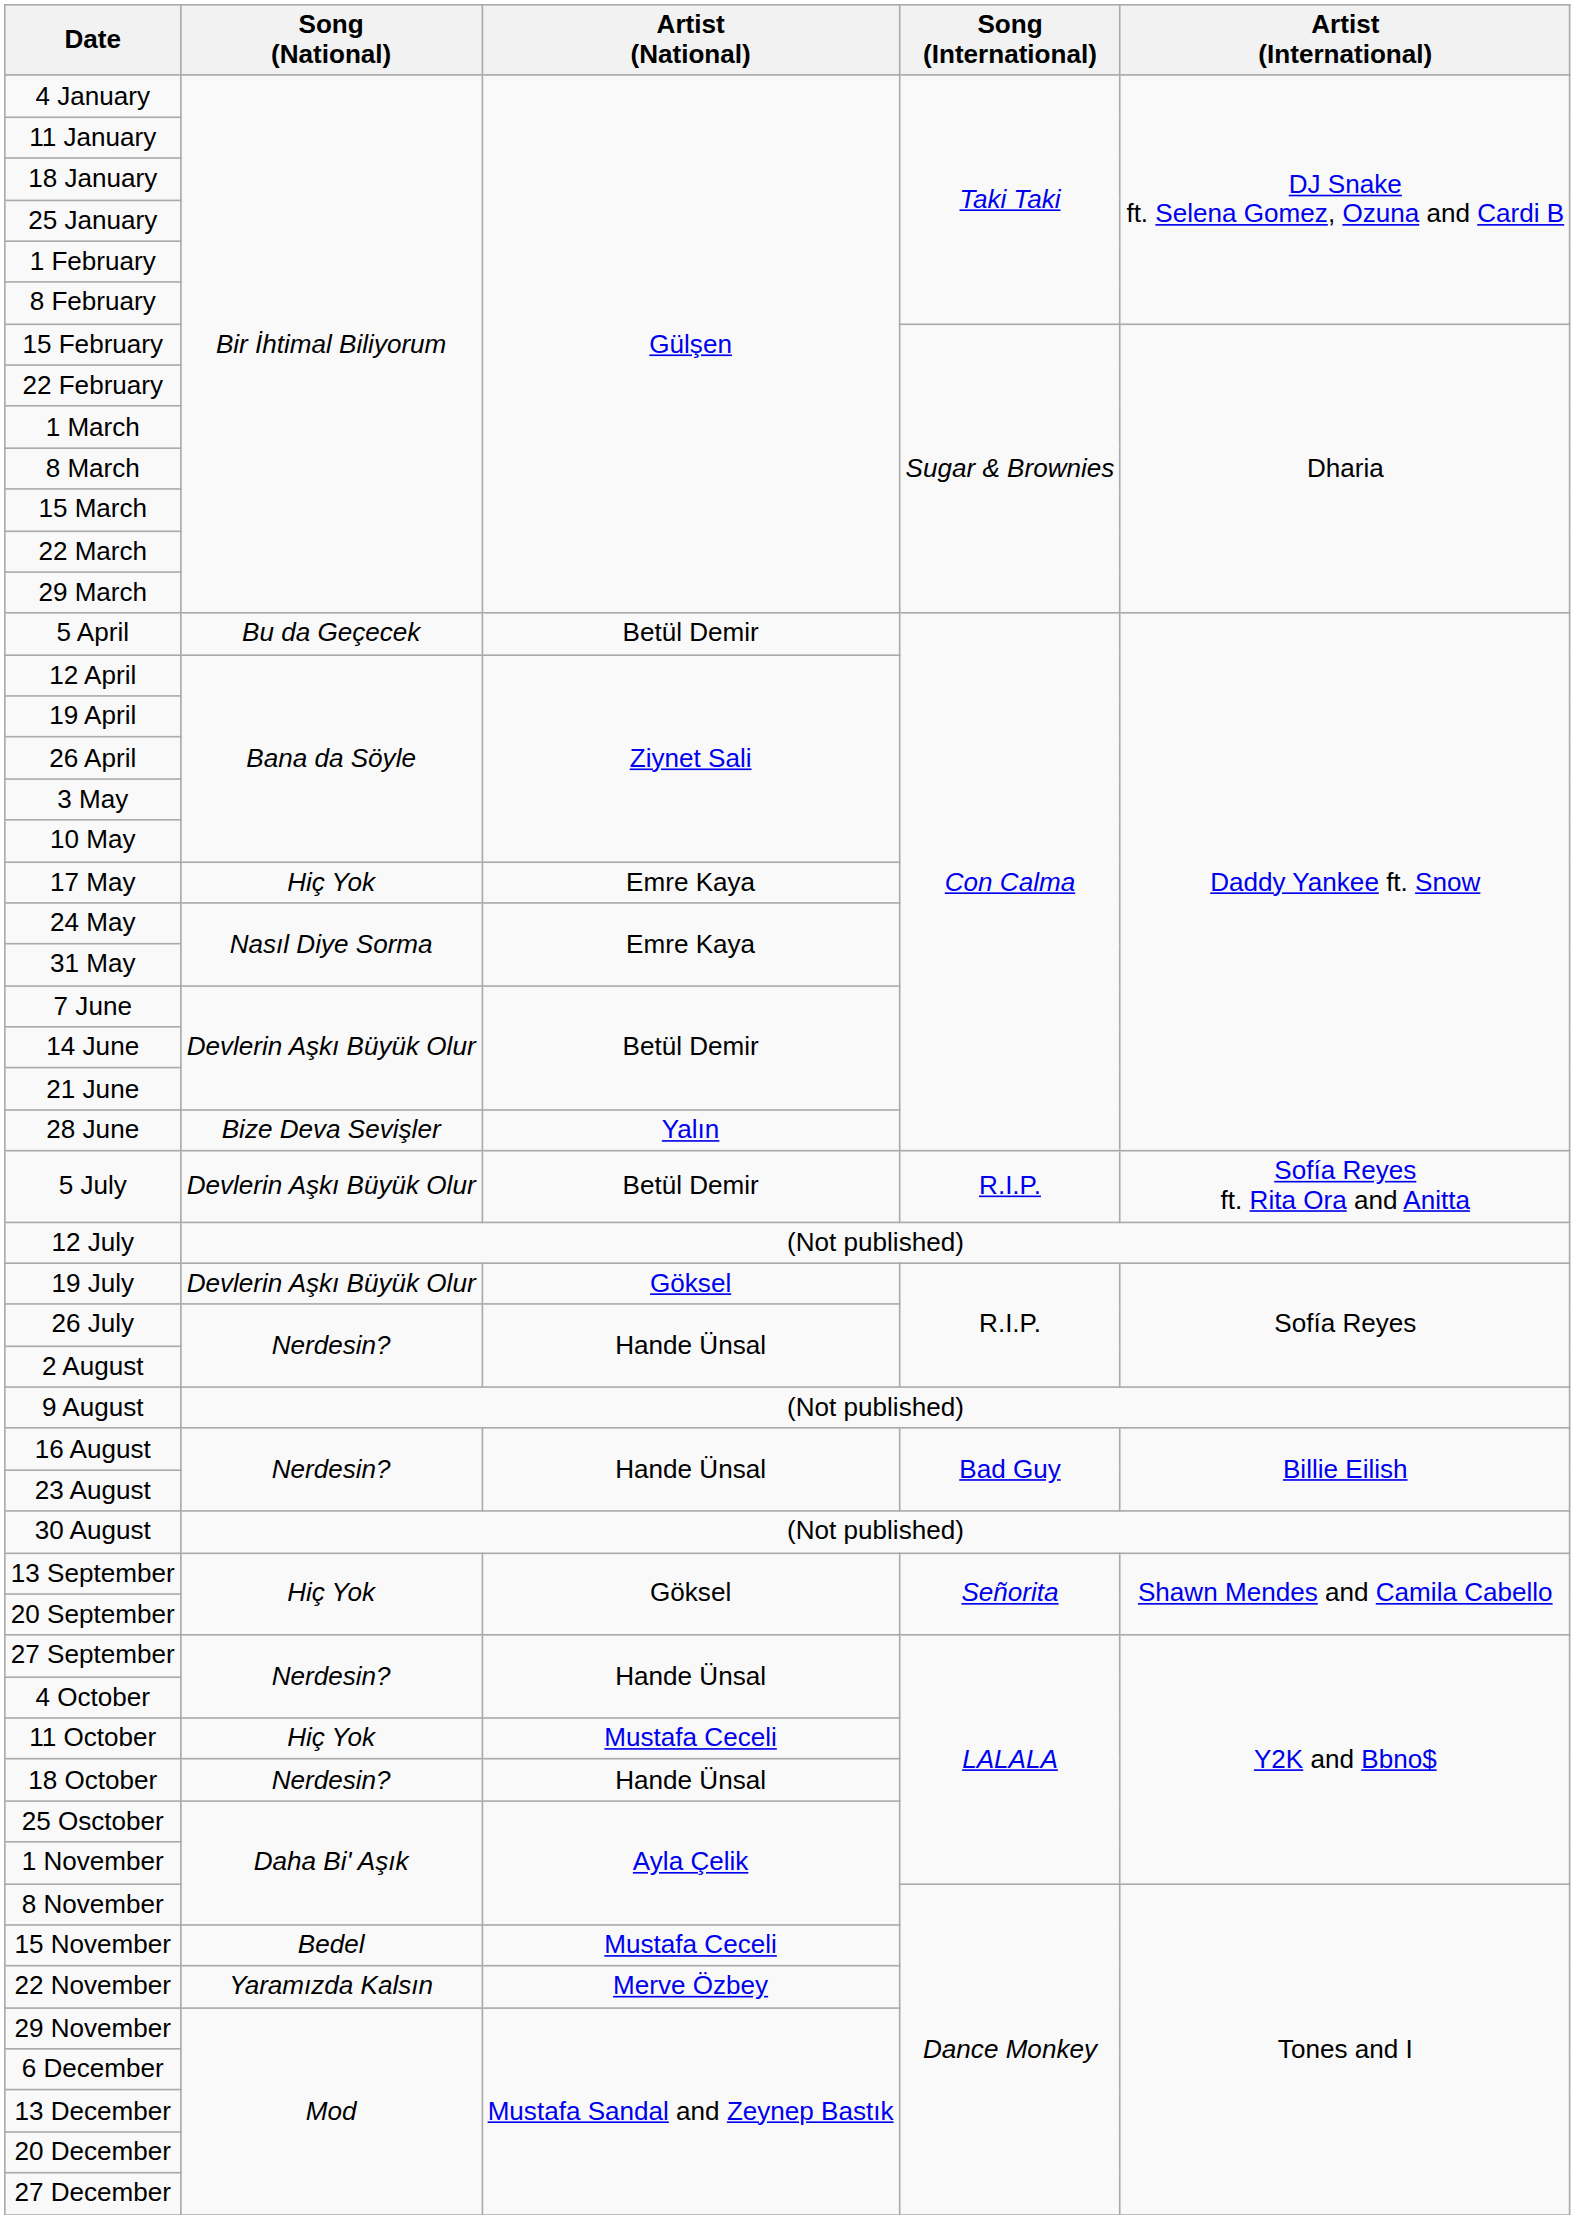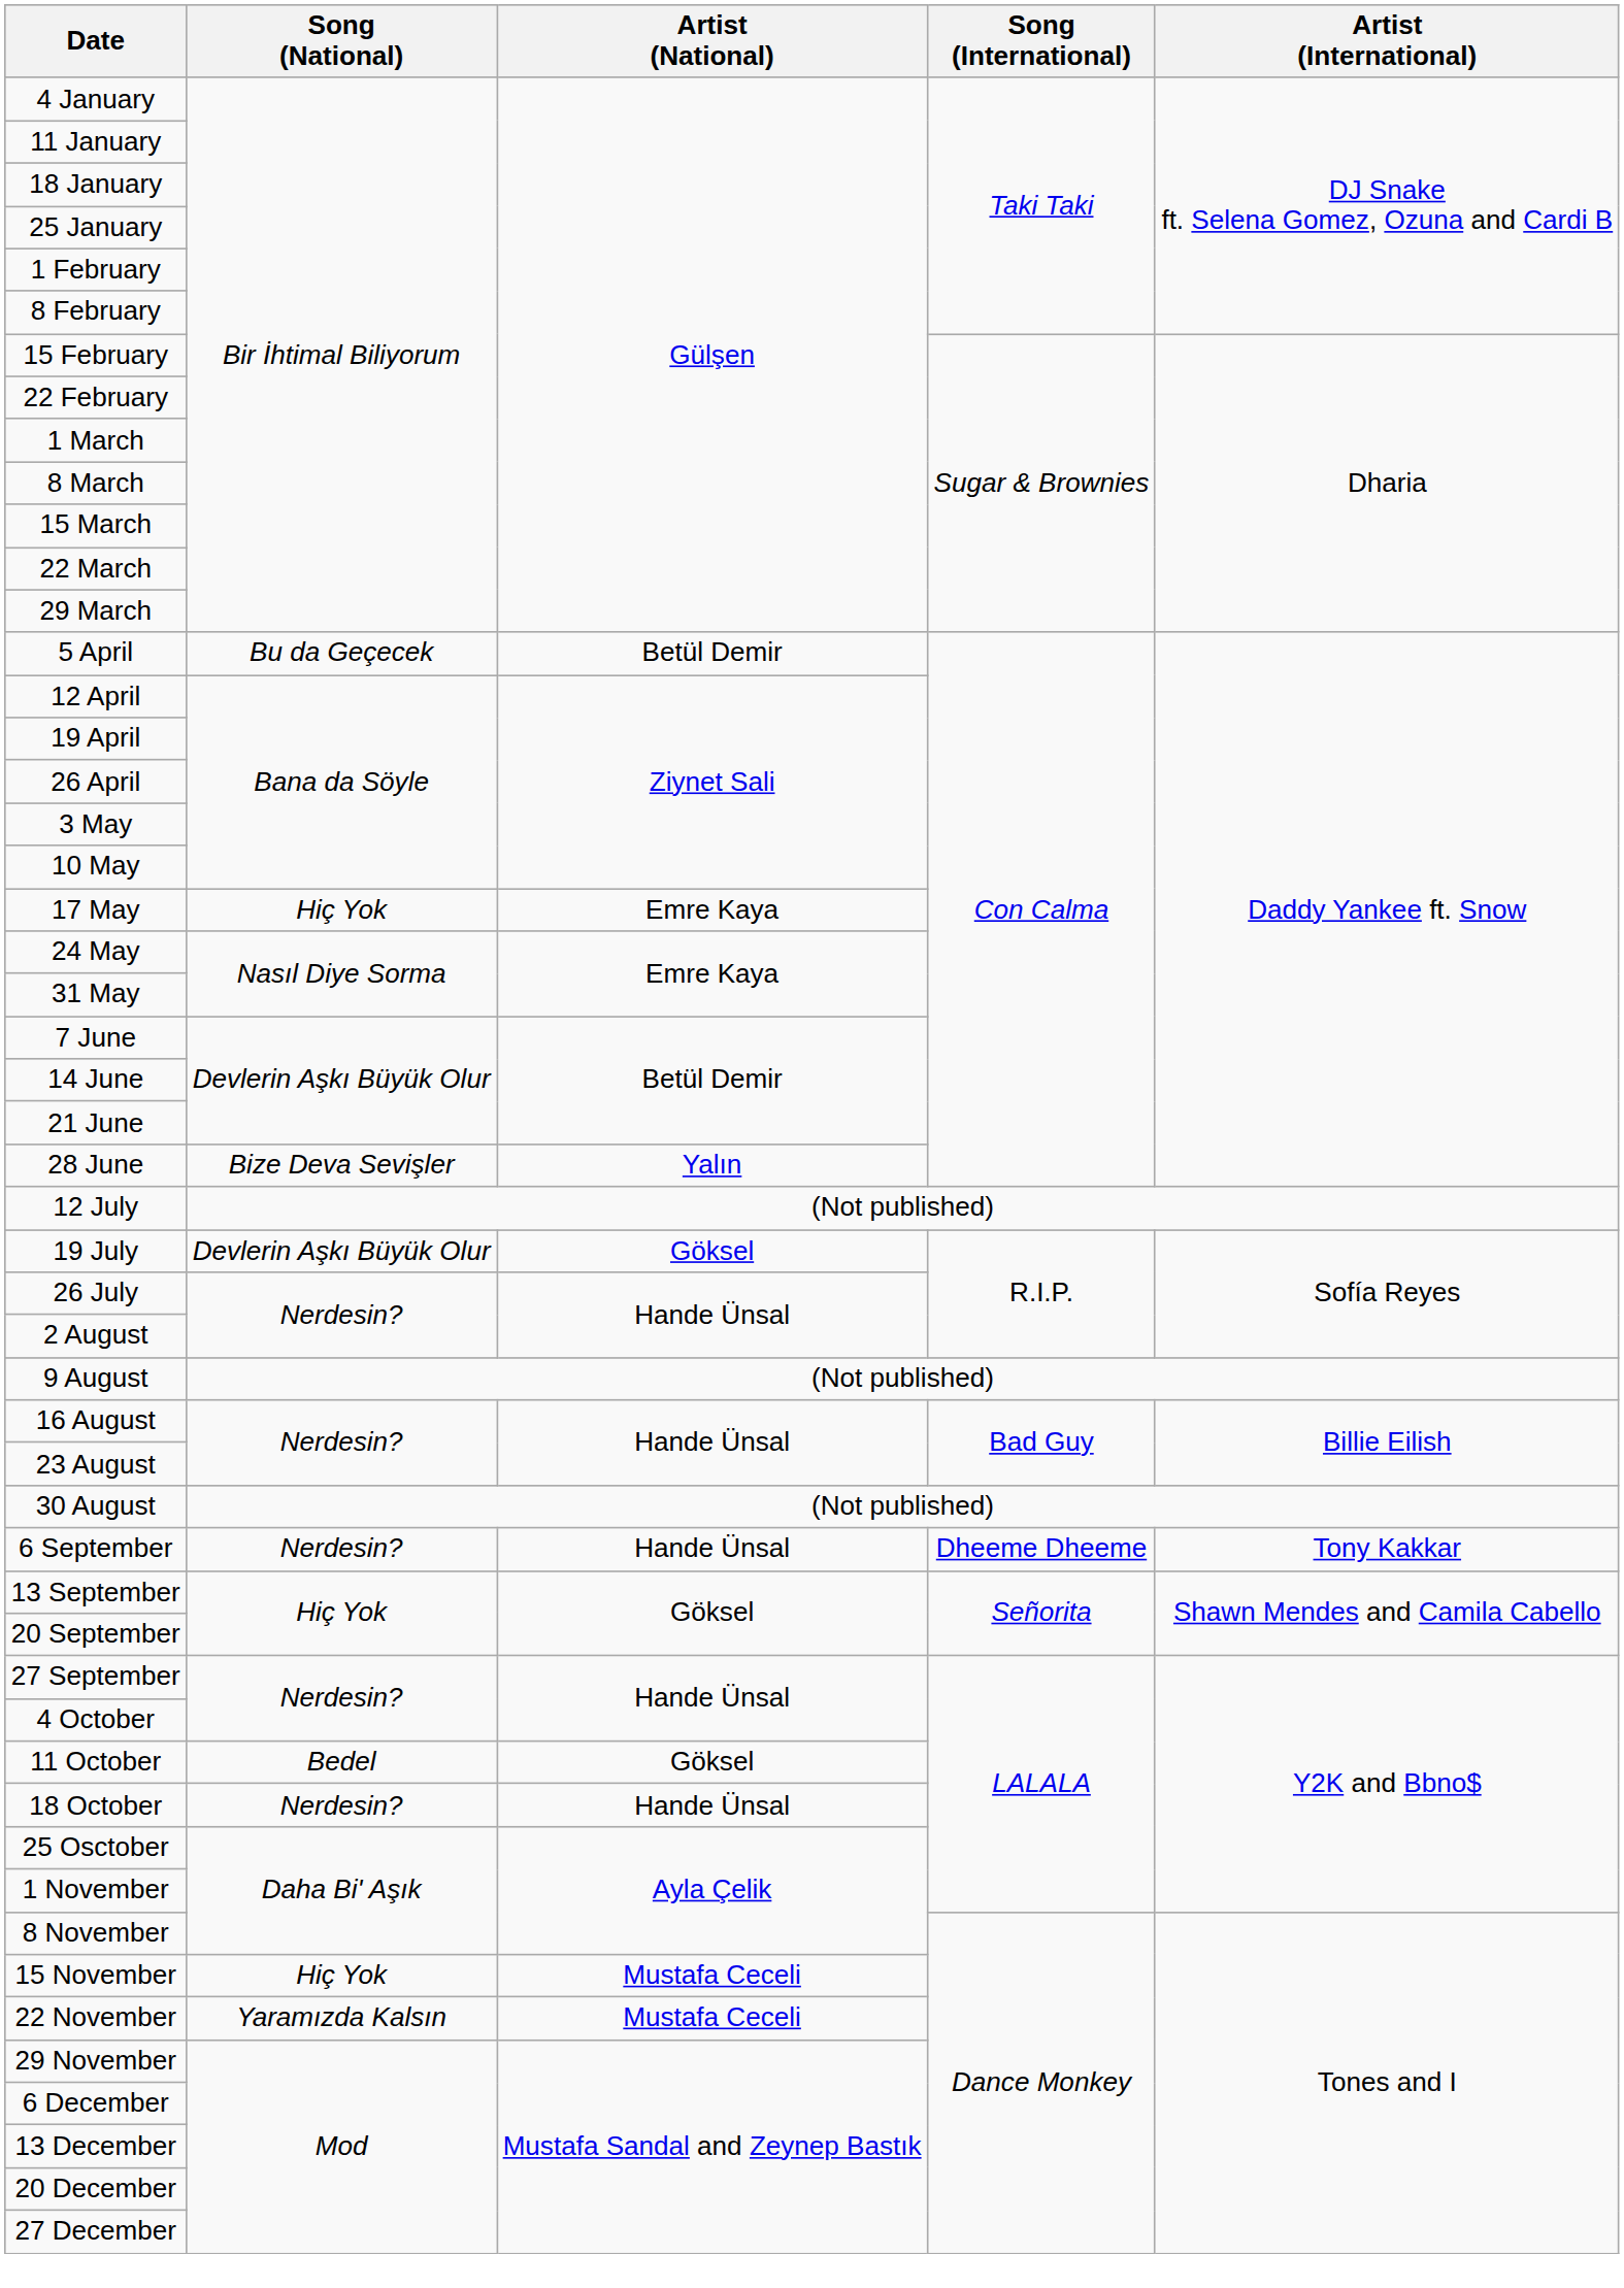- row: 5 July | Devlerin Aşkı Büyük Olur | Betül Demir | R.I.P. | Sofía Reyes ft. Rita Ora and Anitta
+ row: 6 September | Nerdesin? | Hande Ünsal | Dheeme Dheeme | Tony Kakkar
11 October | Song (National): Hiç Yok -> Bedel
11 October | Artist (National): Mustafa Ceceli -> Göksel
15 November | Song (National): Bedel -> Hiç Yok
22 November | Artist (National): Merve Özbey -> Mustafa Ceceli
